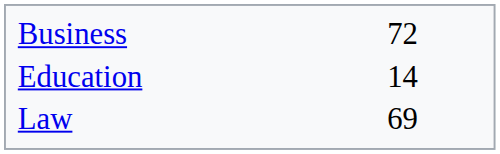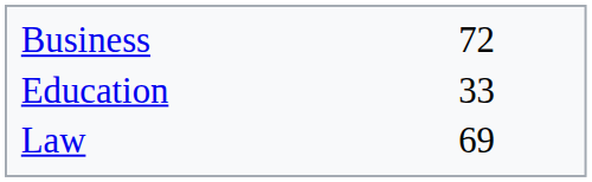Education | column 2: 14 -> 33
